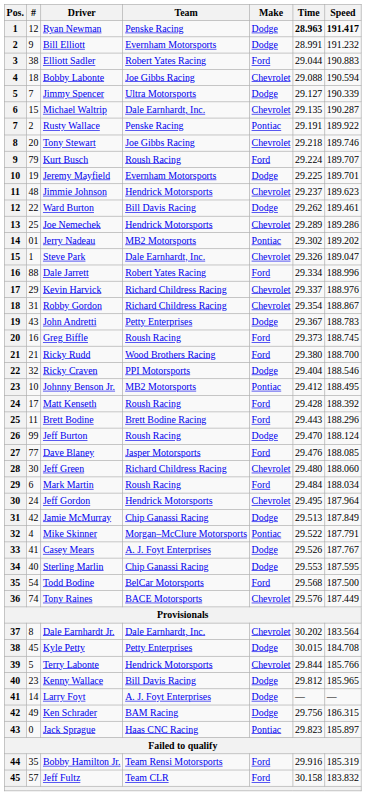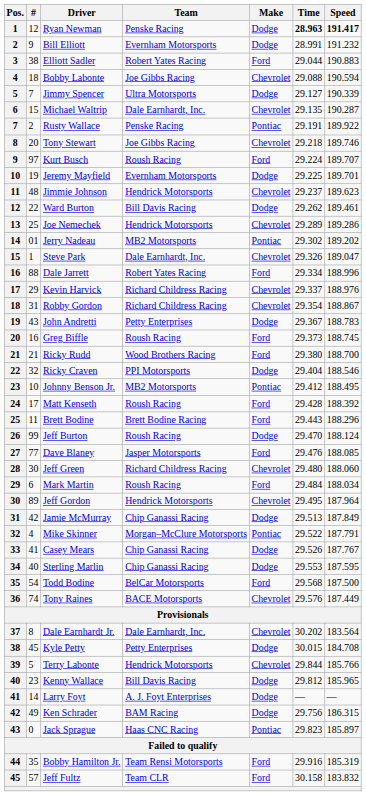Kurt Busch | #: 79 -> 97
Jeff Gordon | #: 24 -> 89
Casey Mears | Team: A. J. Foyt Enterprises -> Chip Ganassi Racing
